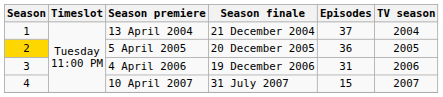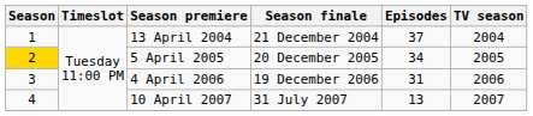5 April 2005 | Episodes: 36 -> 34
10 April 2007 | Episodes: 15 -> 13
